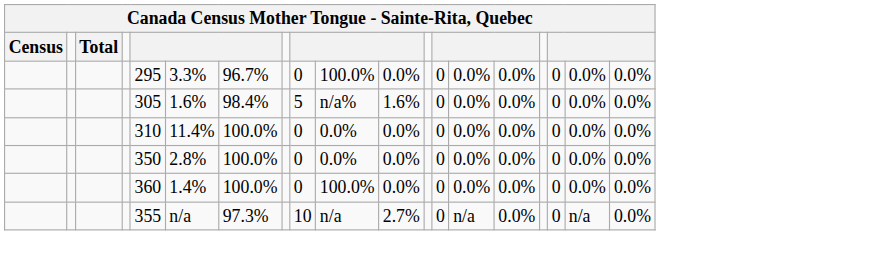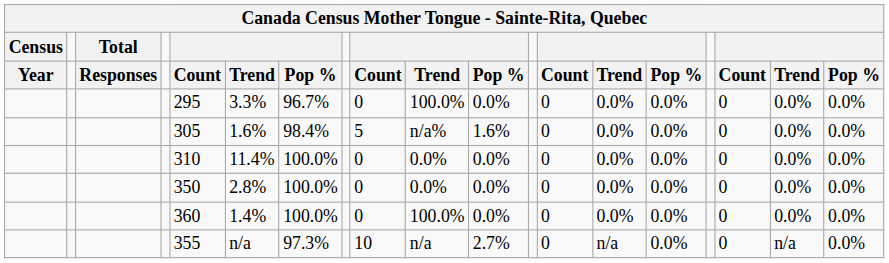+ row: Year | Responses | Count | Trend | Pop % | Count | Trend | Pop % | Count | Trend | Pop % | Count | Trend | Pop %
